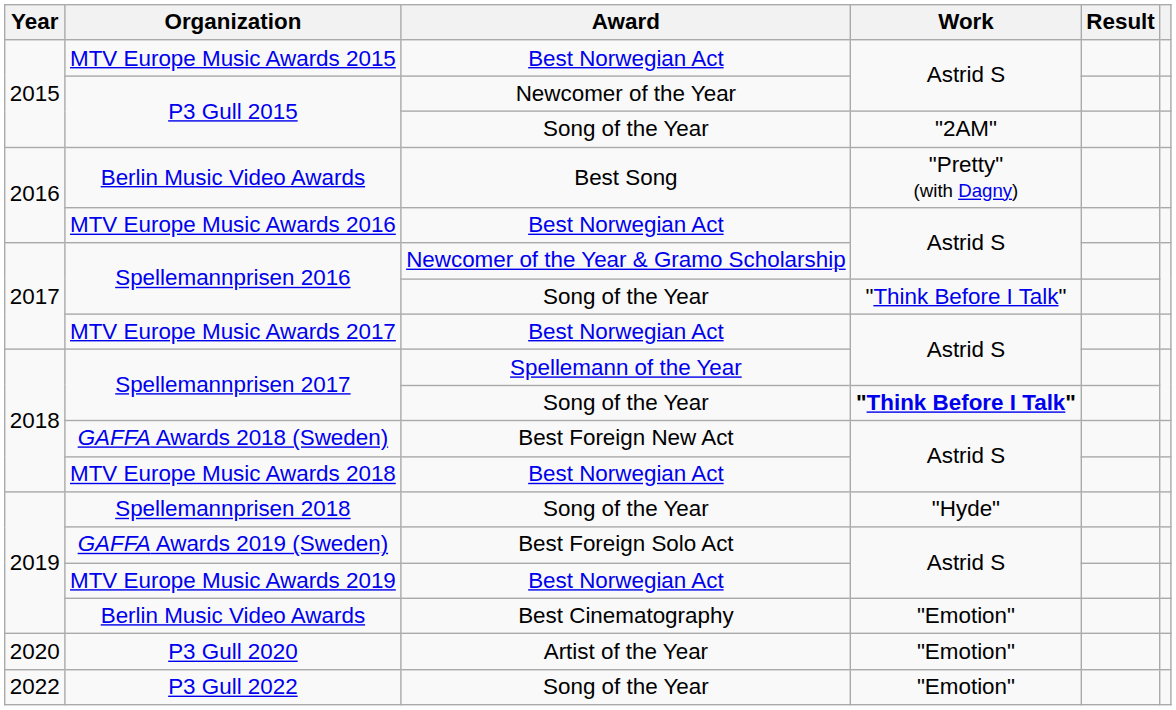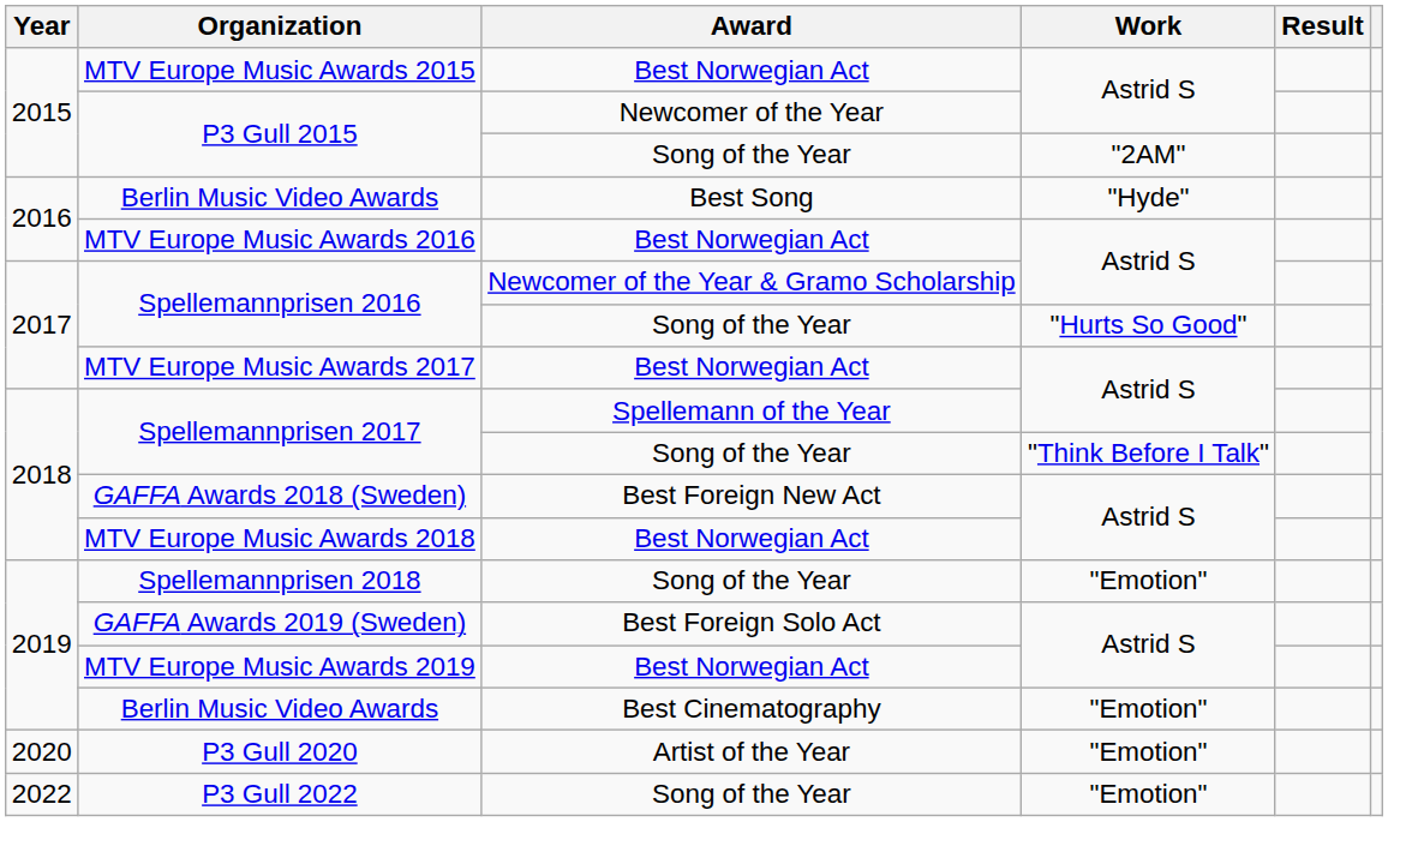Berlin Music Video Awards / Best Song | Work: "Pretty" (with Dagny) -> "Hyde"
Spellemannprisen 2016 / Song of the Year | Work: "Think Before I Talk" -> "Hurts So Good"
Spellemannprisen 2017 / Song of the Year | Work: bold -> normal
Spellemannprisen 2018 | Work: "Hyde" -> "Emotion"
